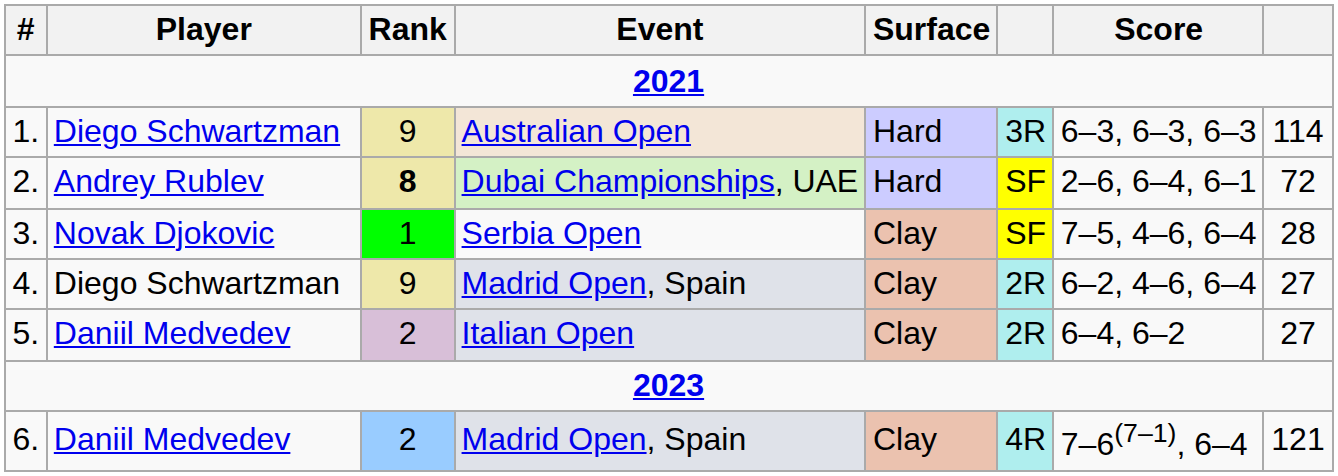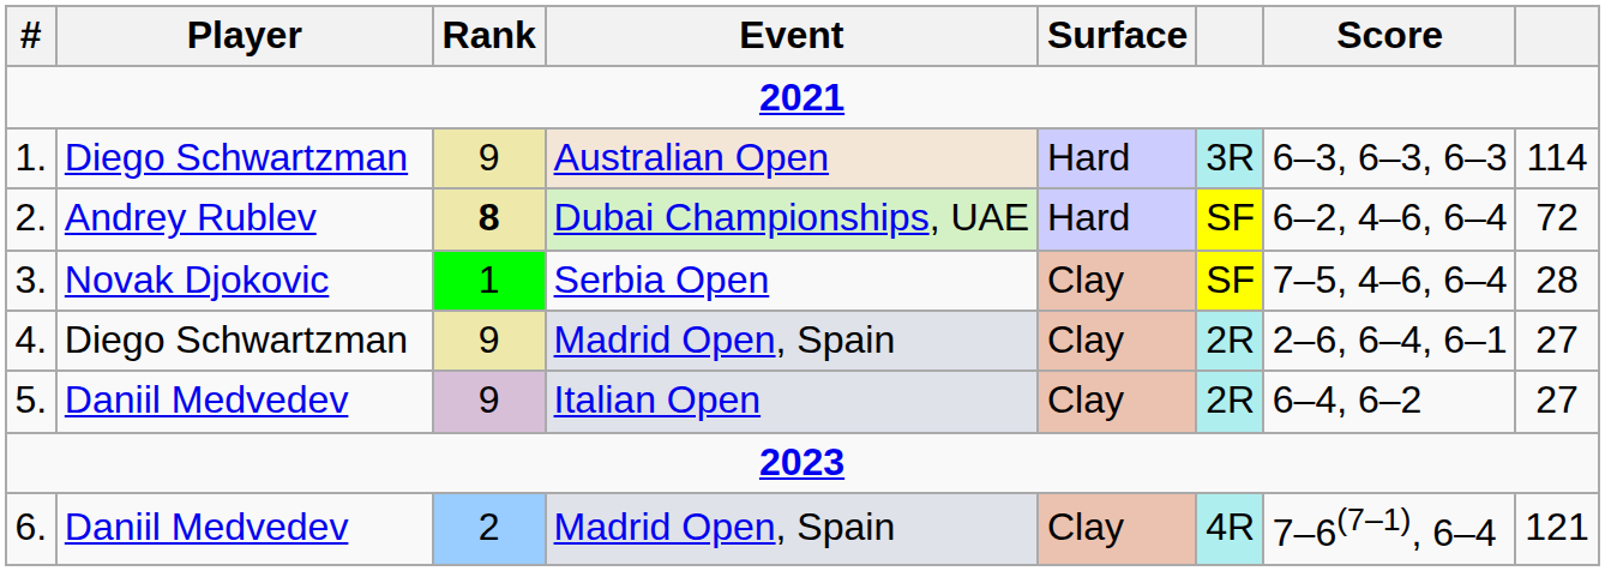2. | Score: 2–6, 6–4, 6–1 -> 6–2, 4–6, 6–4
4. | Score: 6–2, 4–6, 6–4 -> 2–6, 6–4, 6–1
5. | Rank: 2 -> 9
